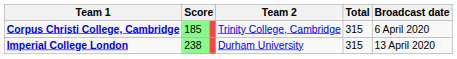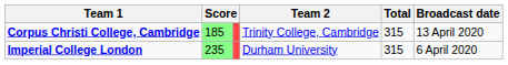Corpus Christi College, Cambridge | Broadcast date: 6 April 2020 -> 13 April 2020
Imperial College London | column 2: 238 -> 235
Imperial College London | Broadcast date: 13 April 2020 -> 6 April 2020
